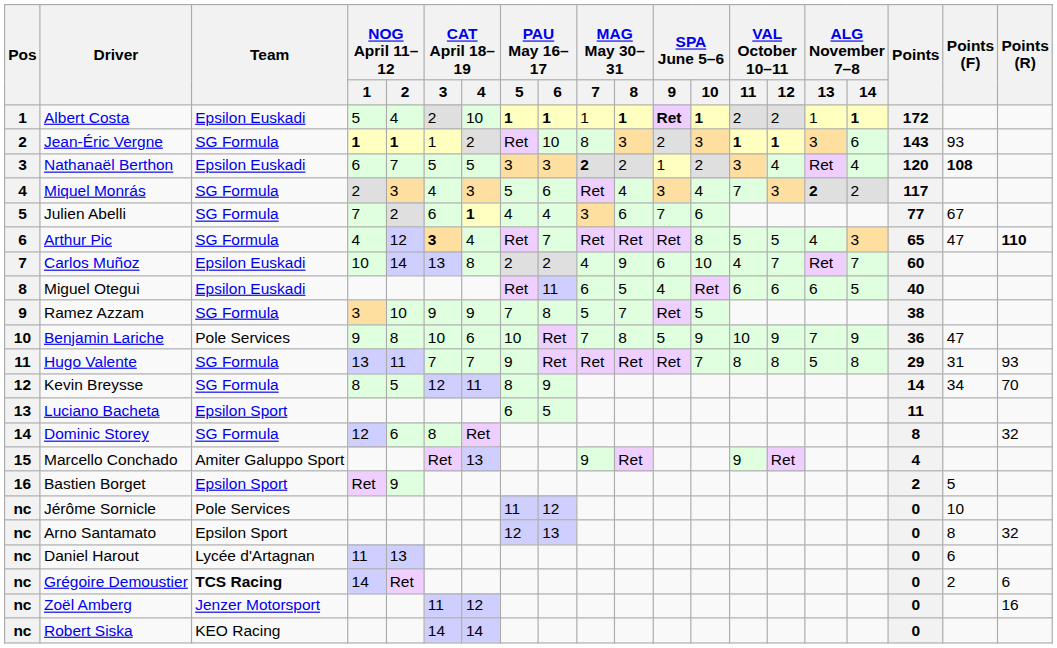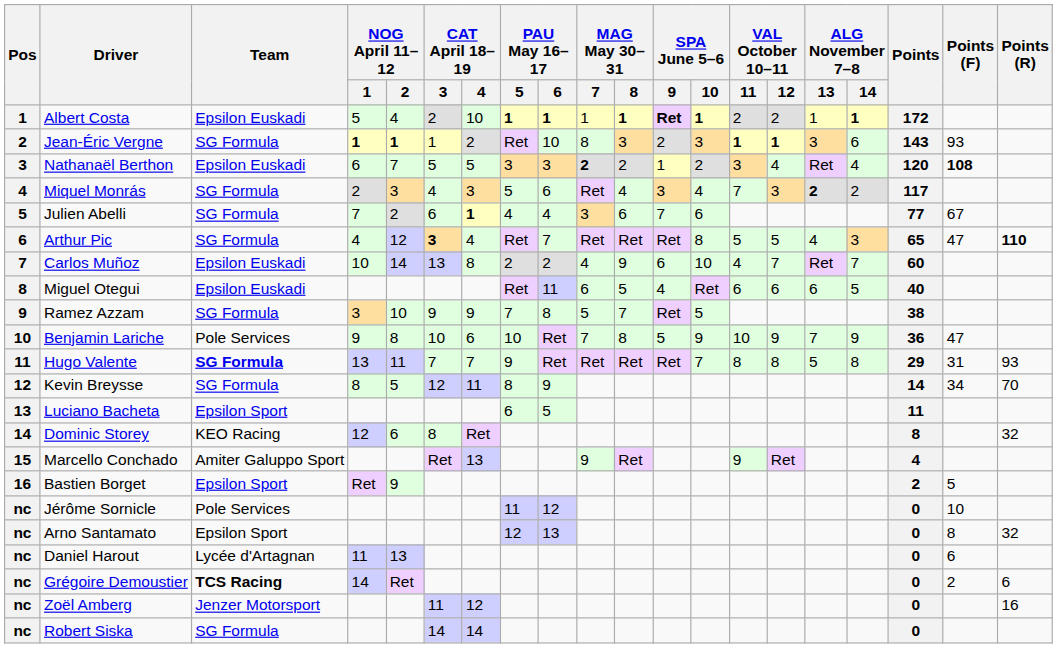Hugo Valente | Team: normal -> bold
Dominic Storey | Team: SG Formula -> KEO Racing
Robert Siska | Team: KEO Racing -> SG Formula
